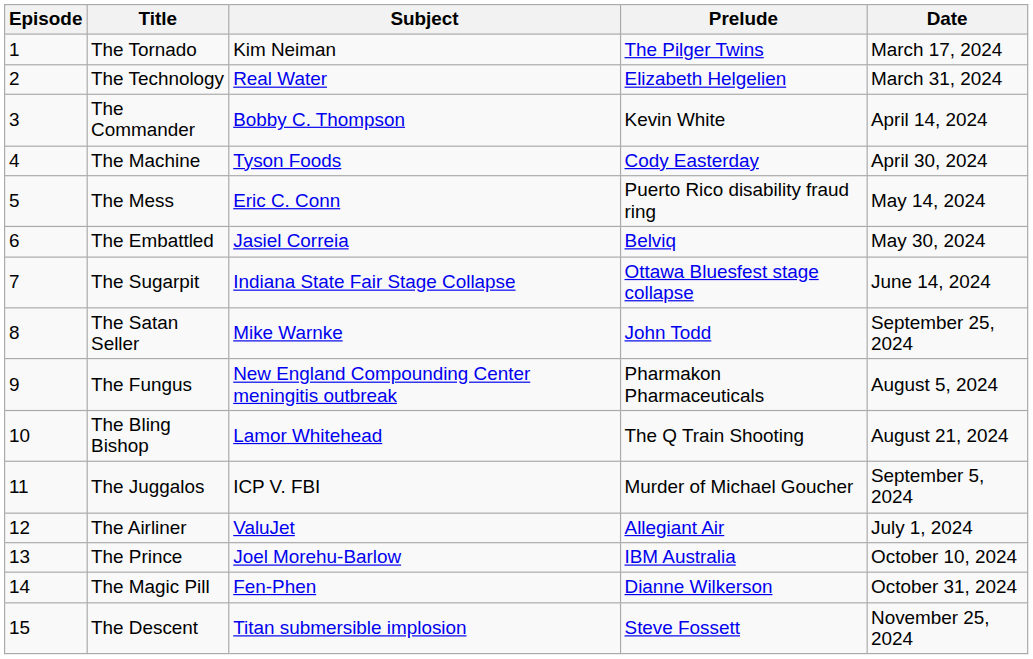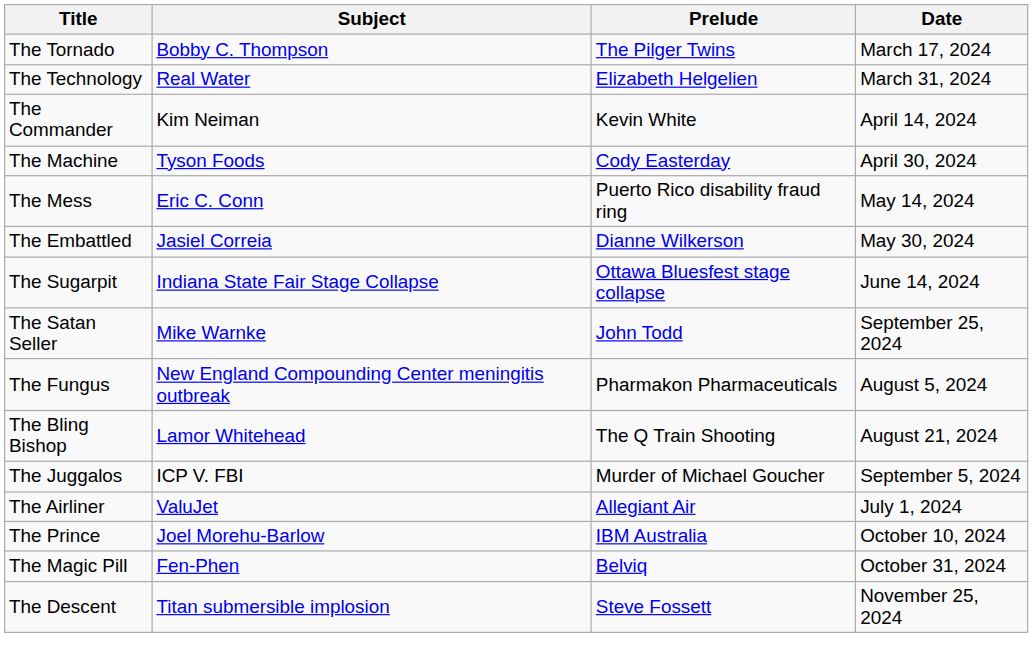- column: Episode | 1 | 2 | 3 | 4 | 5 | 6 | 7 | 8 | 9 | 10 | 11 | 12 | 13 | 14 | 15
The Tornado | Subject: Kim Neiman -> Bobby C. Thompson
The Commander | Subject: Bobby C. Thompson -> Kim Neiman
The Embattled | Prelude: Belviq -> Dianne Wilkerson
The Magic Pill | Prelude: Dianne Wilkerson -> Belviq
